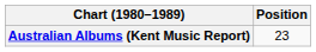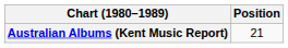Australian Albums (Kent Music Report) | Position: 23 -> 21
